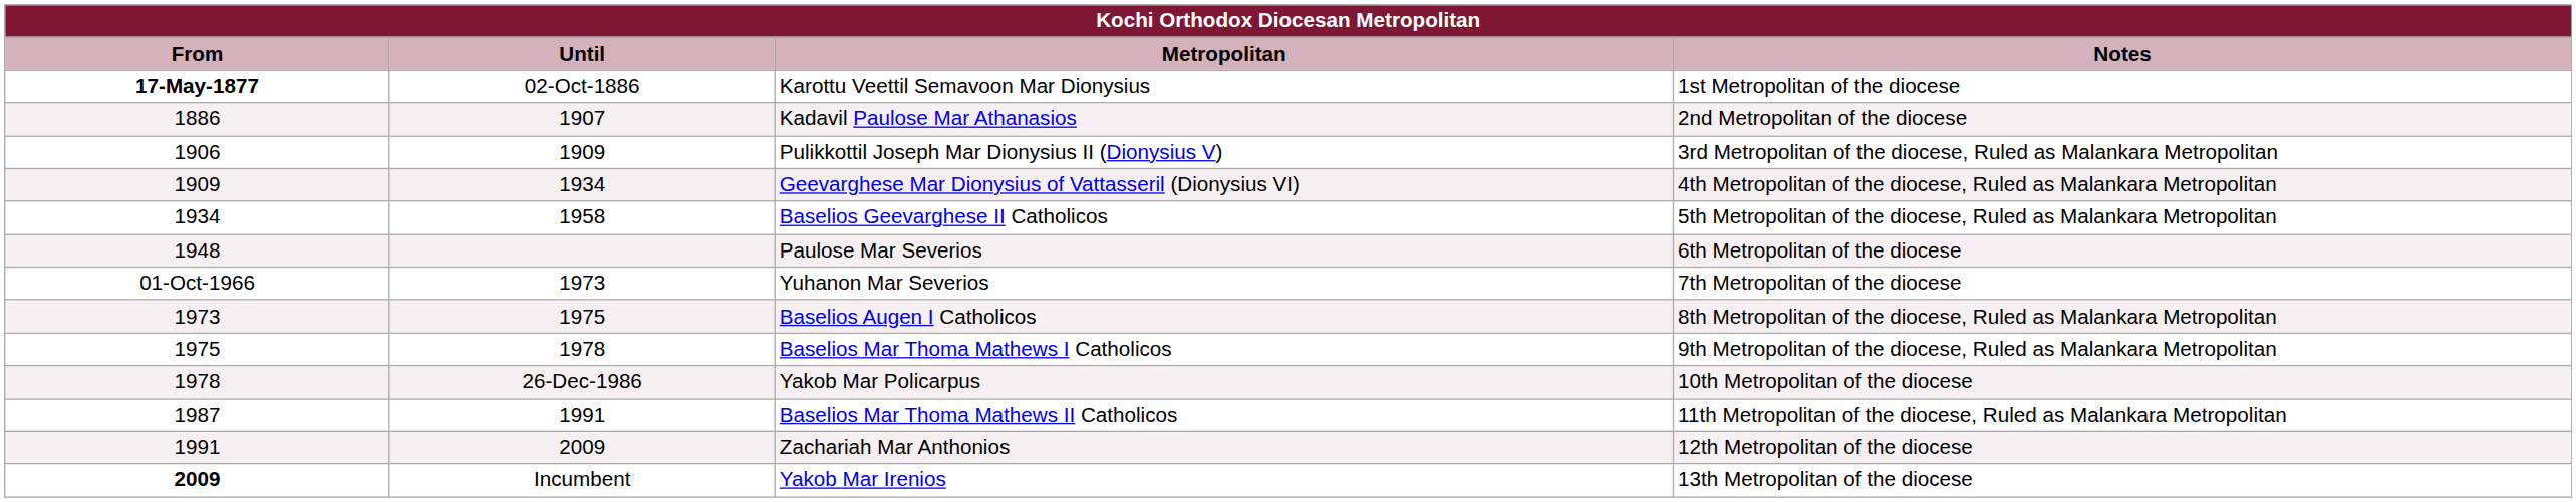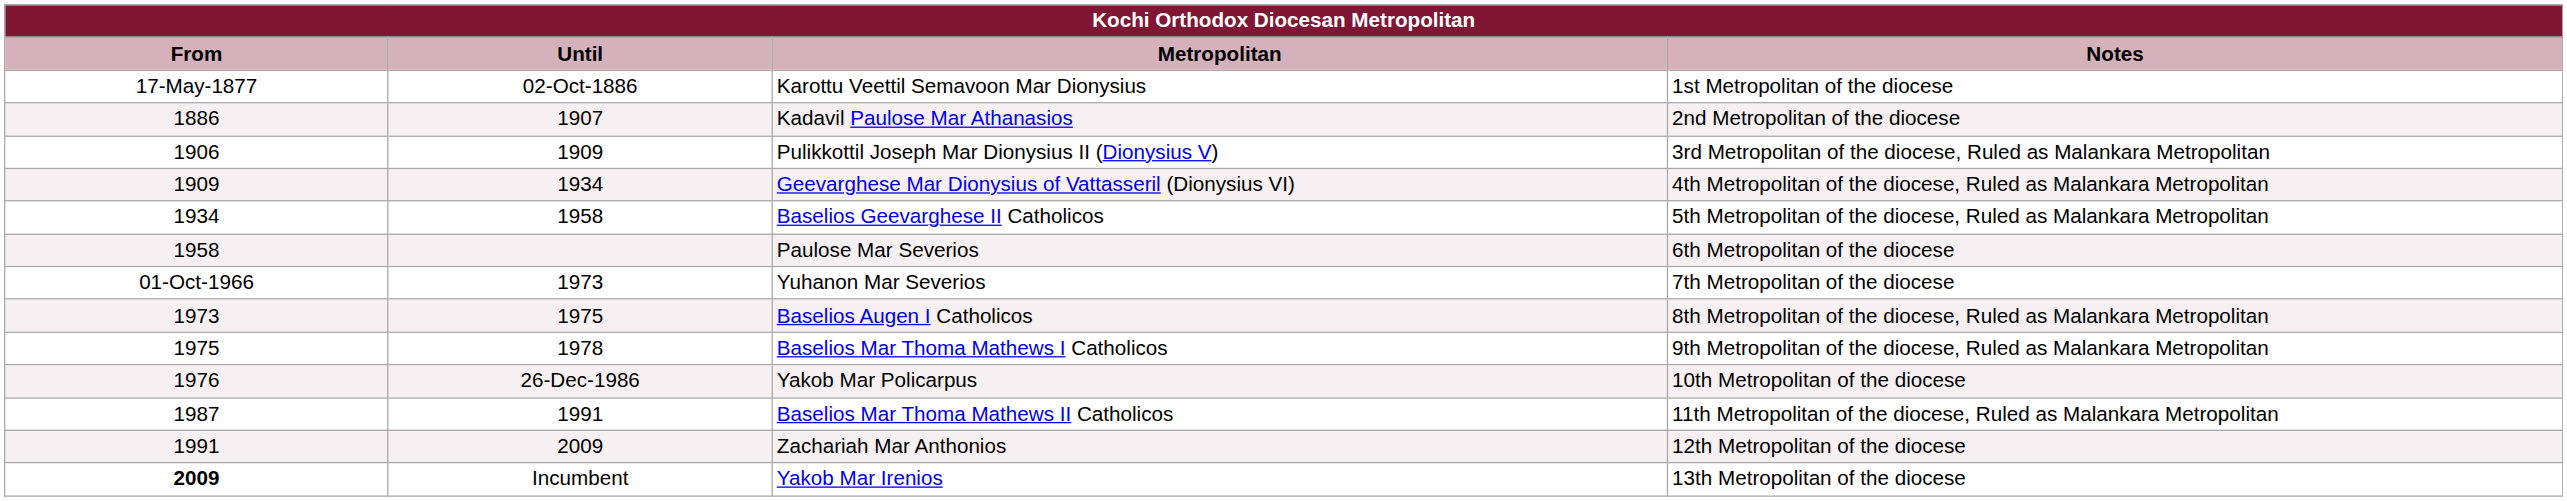Karottu Veettil Semavoon Mar Dionysius | From: bold -> normal
Paulose Mar Severios | From: 1948 -> 1958
Yakob Mar Policarpus | From: 1978 -> 1976
